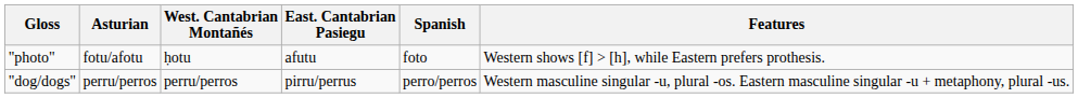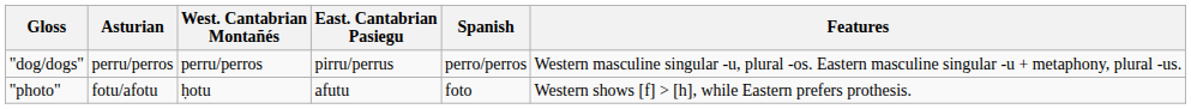rows swapped: "photo" <-> "dog/dogs"
